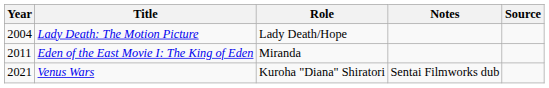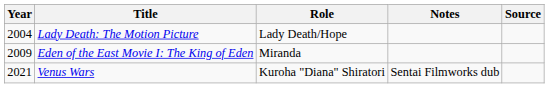Eden of the East Movie I: The King of Eden | Year: 2011 -> 2009
